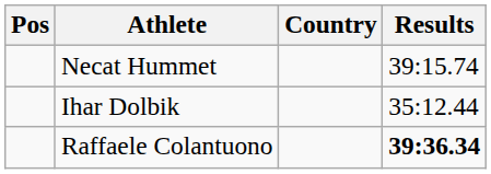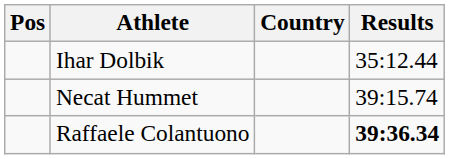rows swapped: Ihar Dolbik <-> Necat Hummet
